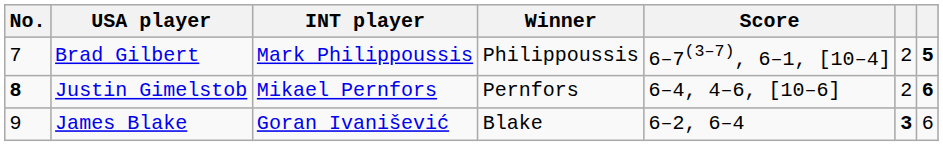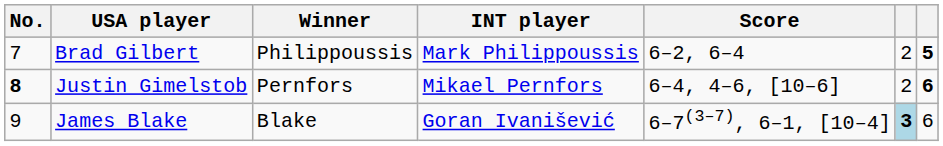columns swapped: INT player <-> Winner
Brad Gilbert | Score: 6–7(3–7), 6–1, [10–4] -> 6–2, 6–4
James Blake | Score: 6–2, 6–4 -> 6–7(3–7), 6–1, [10–4]
James Blake | column 6: no background -> lightblue background
